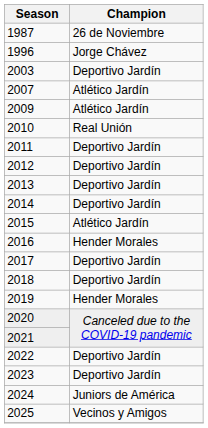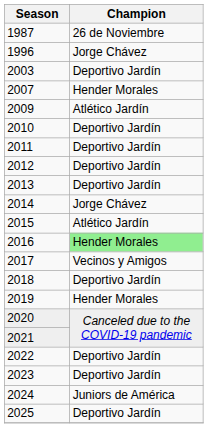2007 | Champion: Atlético Jardín -> Hender Morales
2010 | Champion: Real Unión -> Deportivo Jardín
2014 | Champion: Deportivo Jardín -> Jorge Chávez
2016 | Champion: no background -> lightgreen background
2017 | Champion: Deportivo Jardín -> Vecinos y Amigos
2025 | Champion: Vecinos y Amigos -> Deportivo Jardín
